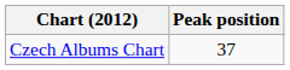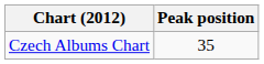Czech Albums Chart | Peak position: 37 -> 35
